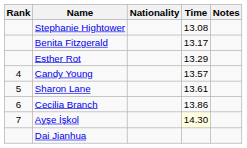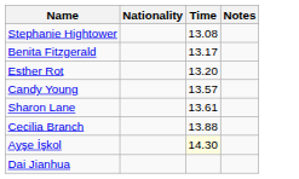- column: Rank | 4 | 5 | 6 | 7
Esther Rot | Time: 13.29 -> 13.20
Cecilia Branch | Time: 13.86 -> 13.88
